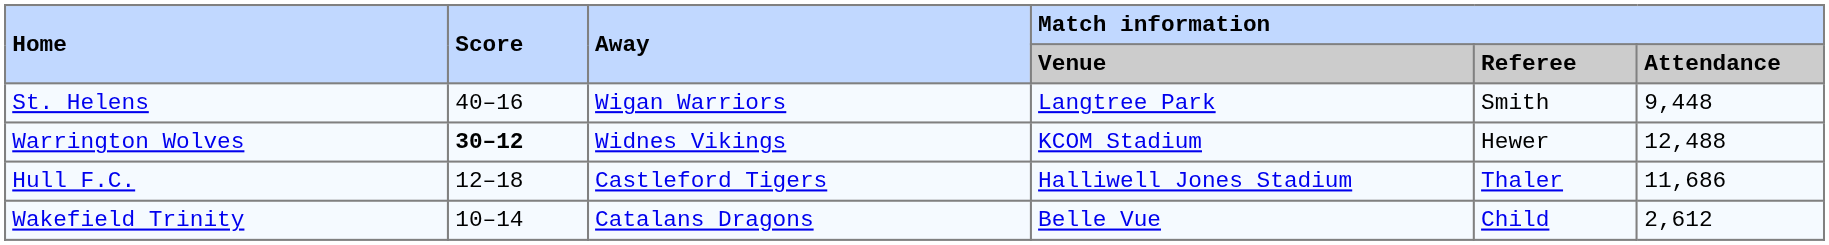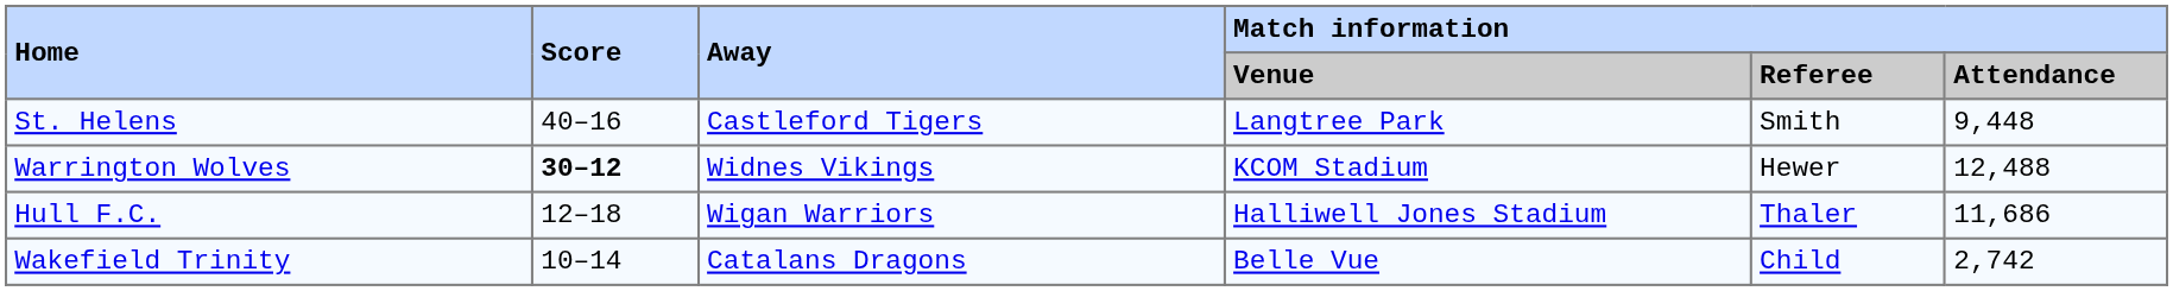St. Helens | Away: Wigan Warriors -> Castleford Tigers
Hull F.C. | Away: Castleford Tigers -> Wigan Warriors
Wakefield Trinity | Match information / Attendance: 2,612 -> 2,742
